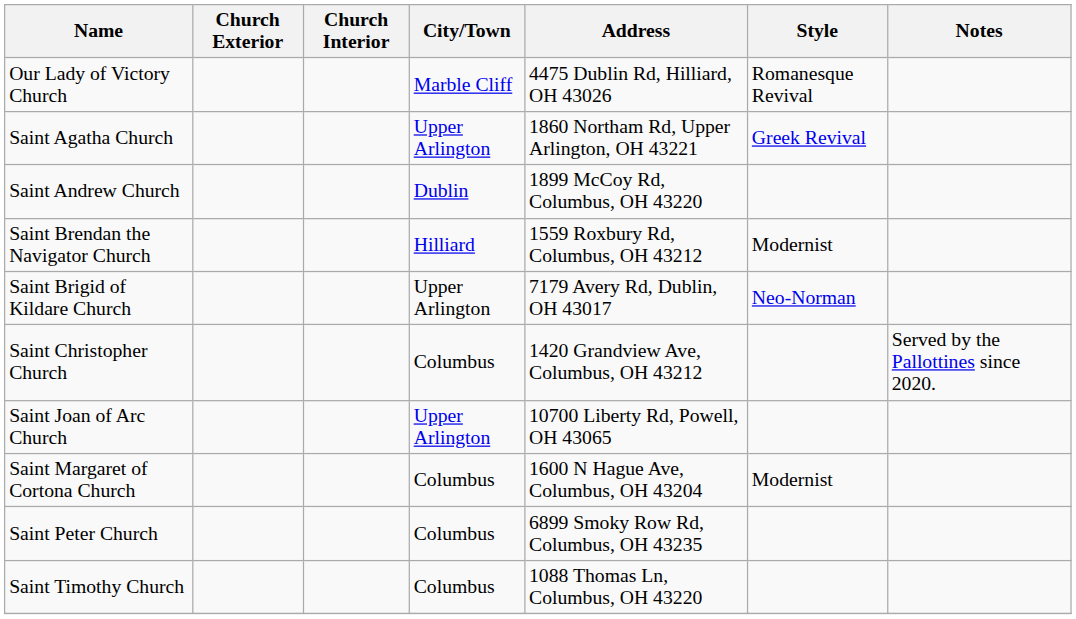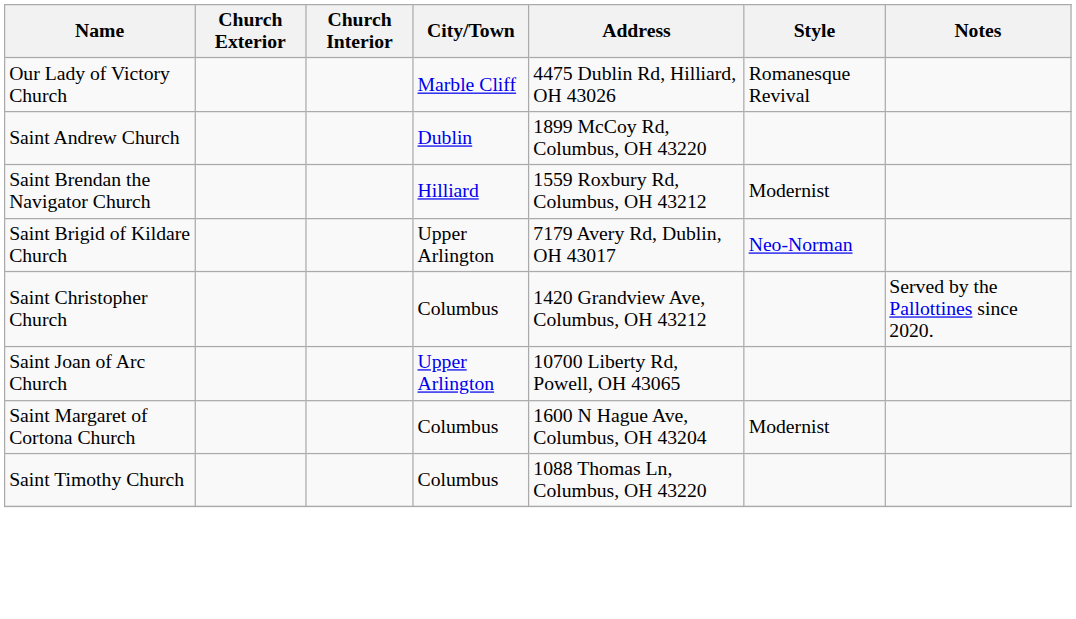- row: Saint Agatha Church | Upper Arlington | 1860 Northam Rd, Upper Arlington, OH 43221 | Greek Revival
- row: Saint Peter Church | Columbus | 6899 Smoky Row Rd, Columbus, OH 43235
